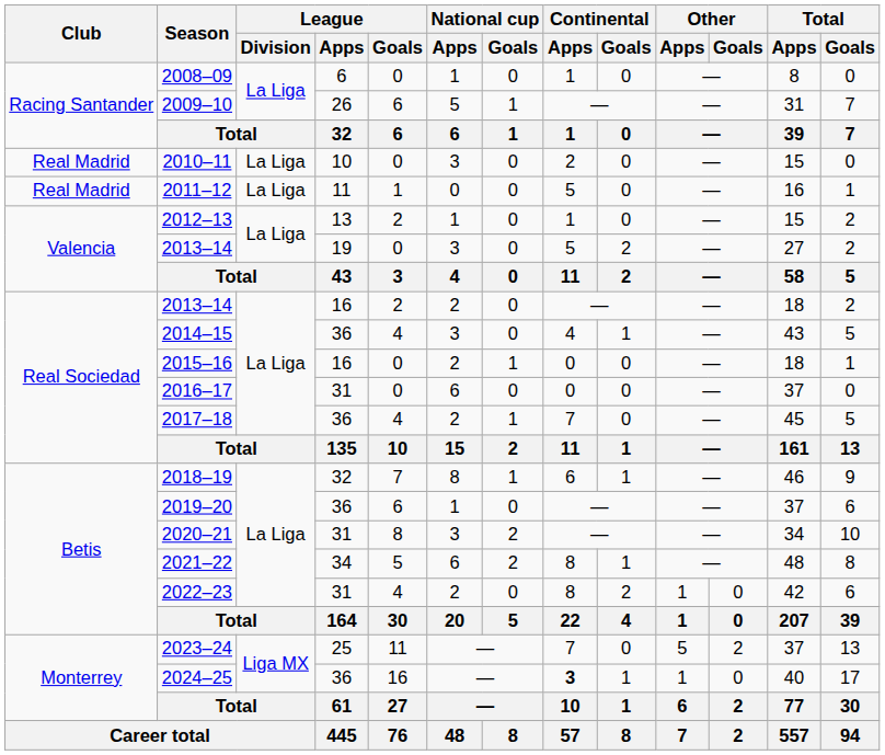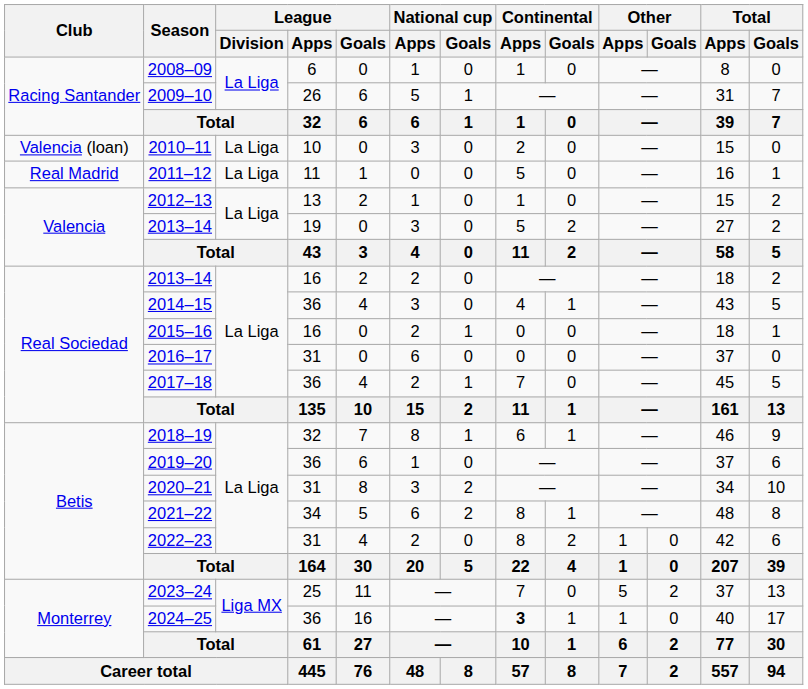2010–11 | Club: Real Madrid -> Valencia (loan)
